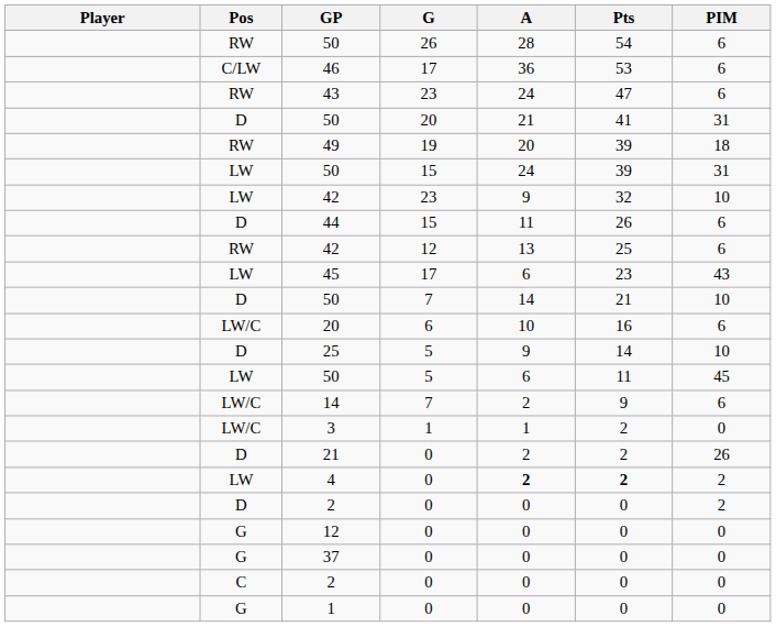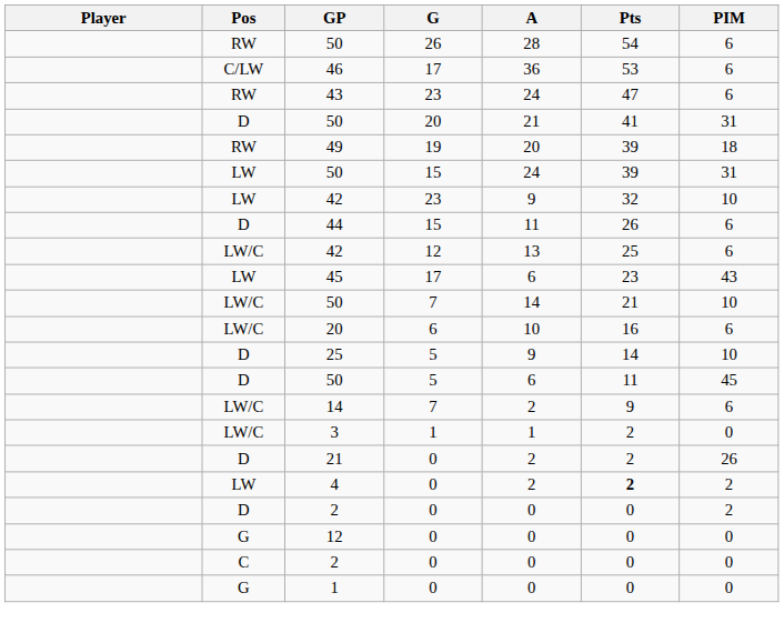42 / 12 | Pos: RW -> LW/C
50 / 7 | Pos: D -> LW/C
50 / 5 | Pos: LW -> D
4 | A: bold -> normal
- row: G | 37 | 0 | 0 | 0 | 0
